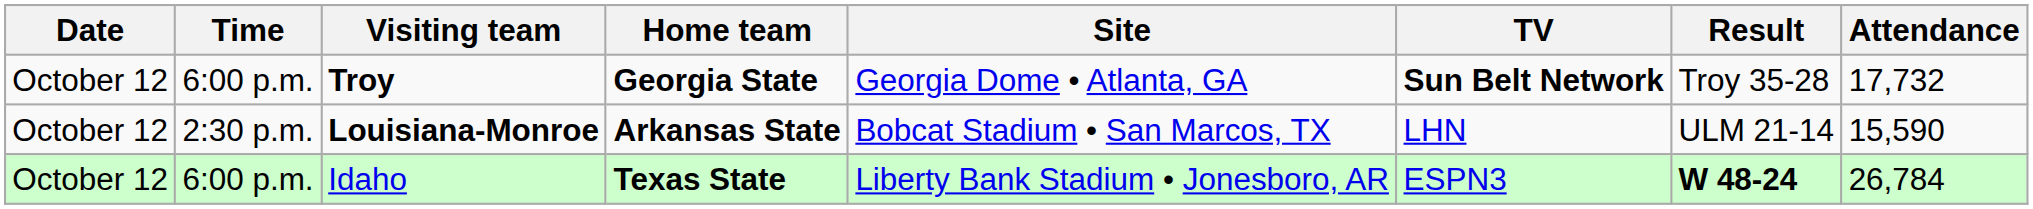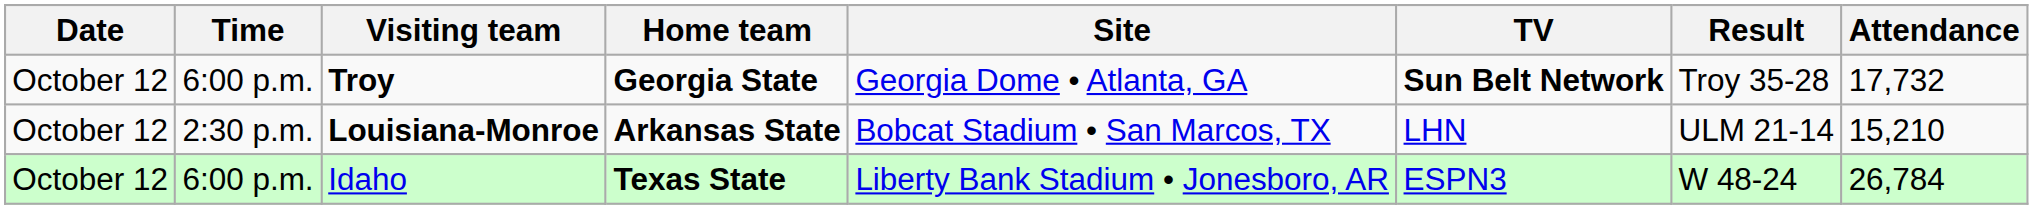Louisiana-Monroe | Attendance: 15,590 -> 15,210
Idaho | Result: bold -> normal
